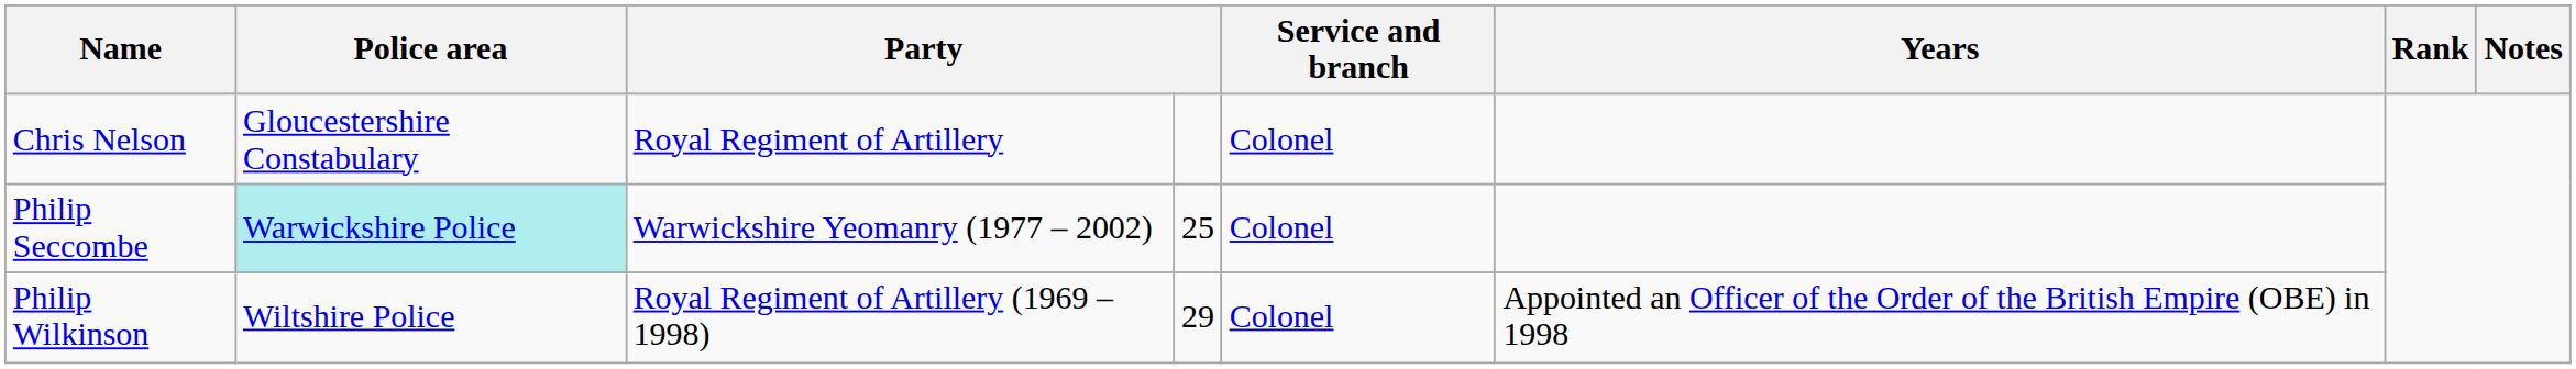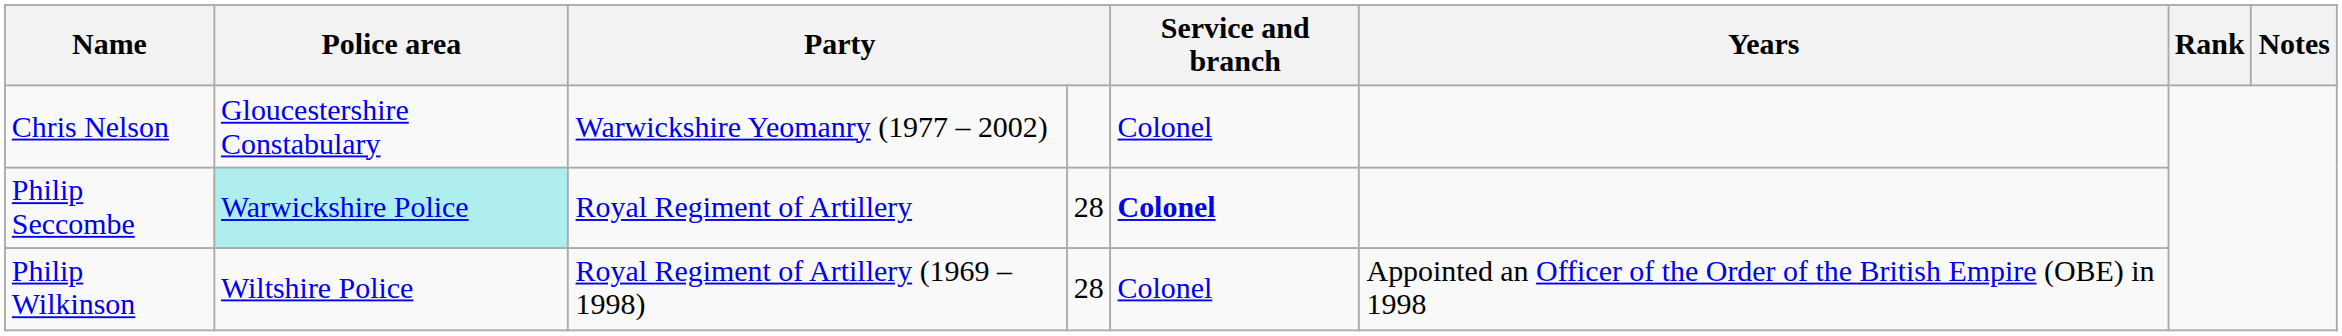Chris Nelson | column 3: Royal Regiment of Artillery -> Warwickshire Yeomanry (1977 – 2002)
Philip Seccombe | column 3: Warwickshire Yeomanry (1977 – 2002) -> Royal Regiment of Artillery
Philip Seccombe | column 4: 25 -> 28
Philip Seccombe | Service and branch: normal -> bold
Philip Wilkinson | column 4: 29 -> 28
